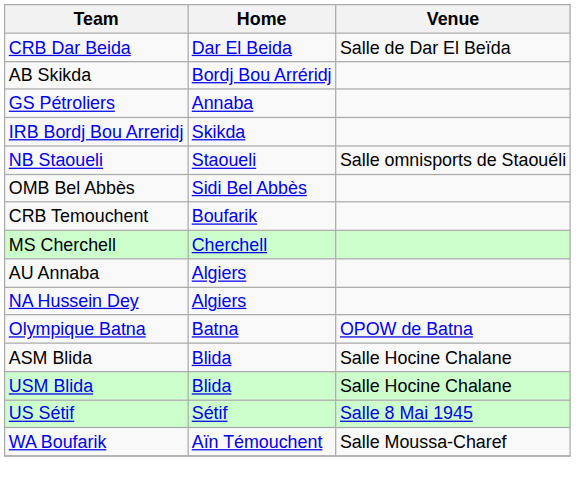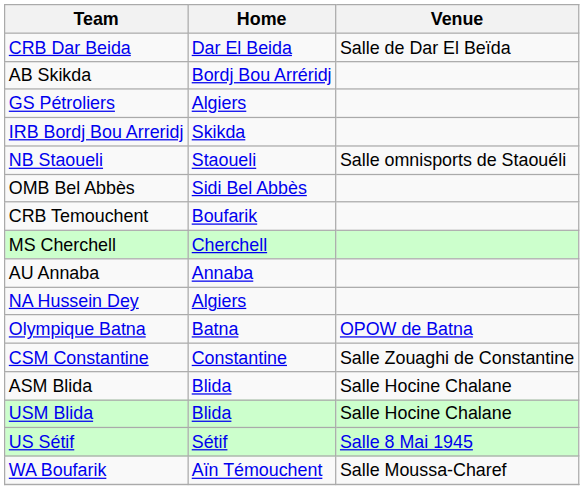GS Pétroliers | Home: Annaba -> Algiers
AU Annaba | Home: Algiers -> Annaba
+ row: CSM Constantine | Constantine | Salle Zouaghi de Constantine
